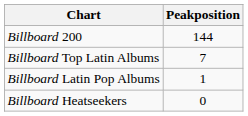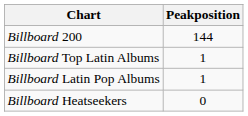Billboard Top Latin Albums | Peakposition: 7 -> 1
